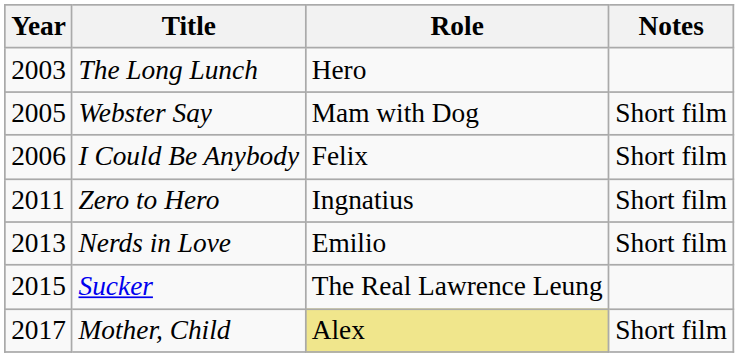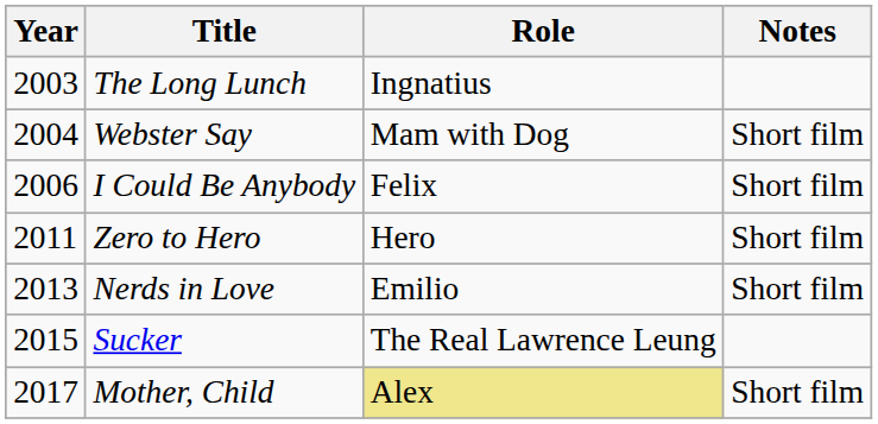The Long Lunch | Role: Hero -> Ingnatius
Webster Say | Year: 2005 -> 2004
Zero to Hero | Role: Ingnatius -> Hero
